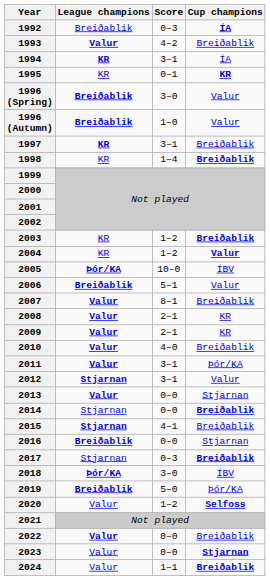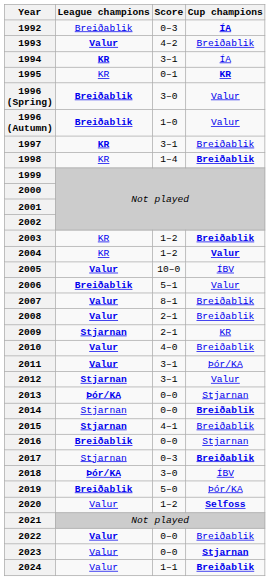2005 | League champions: Þór/KA -> Valur
2008 | Cup champions: KR -> Breiðablik
2009 | League champions: Valur -> Stjarnan
2013 | League champions: Valur -> Þór/KA
